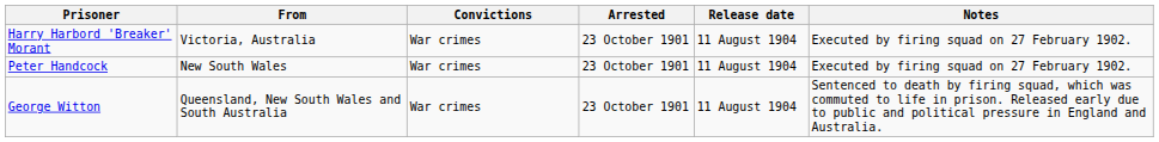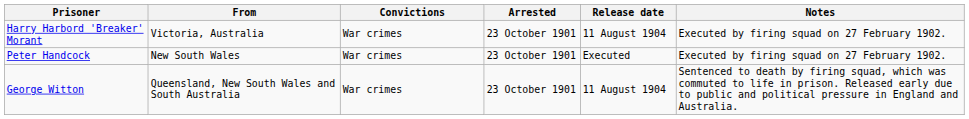Peter Handcock | Release date: 11 August 1904 -> Executed
